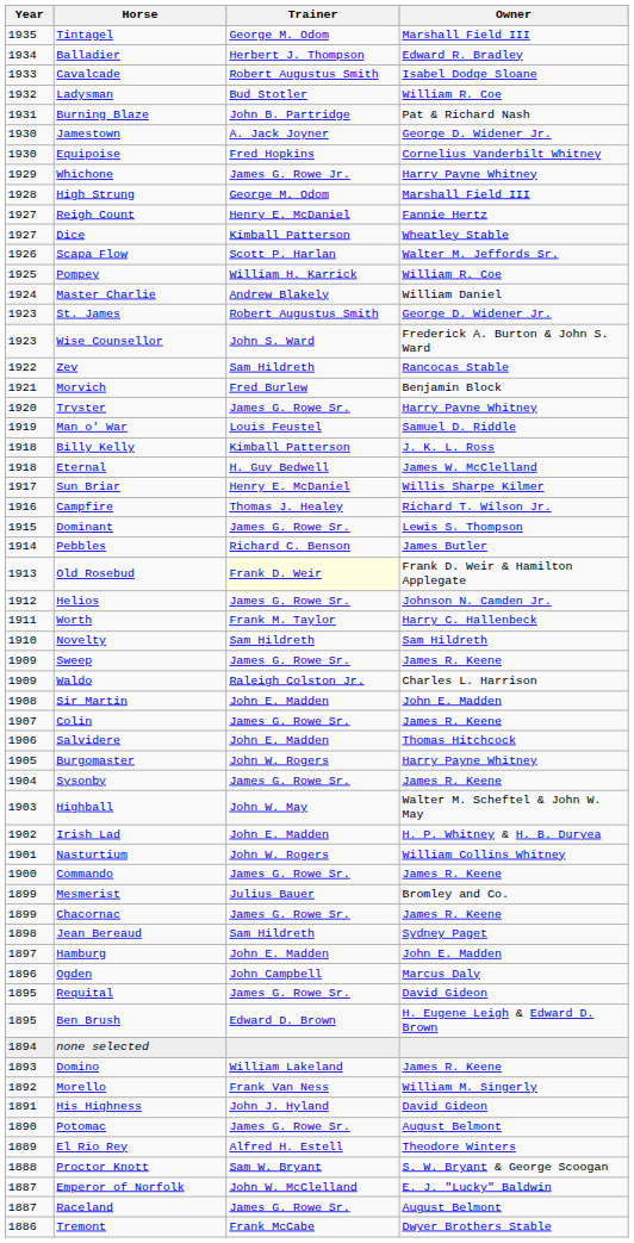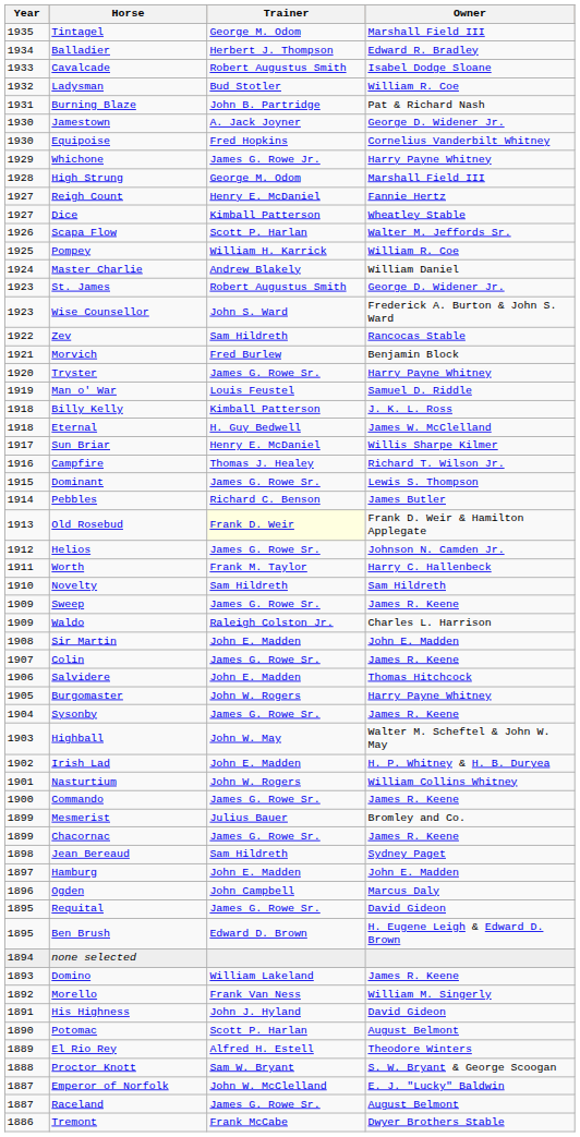Potomac | Trainer: James G. Rowe Sr. -> Scott P. Harlan
